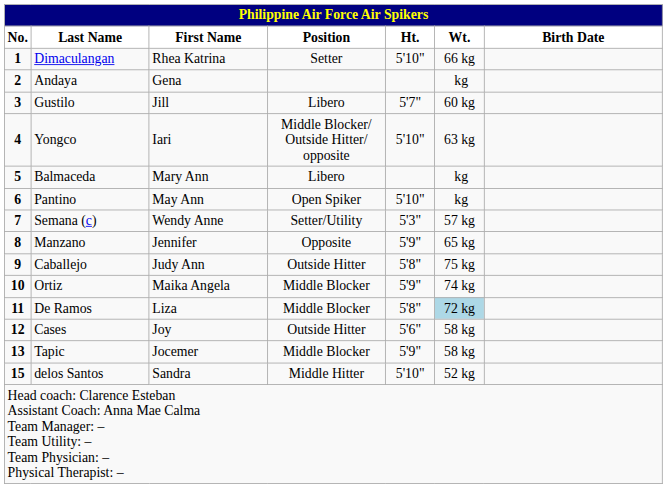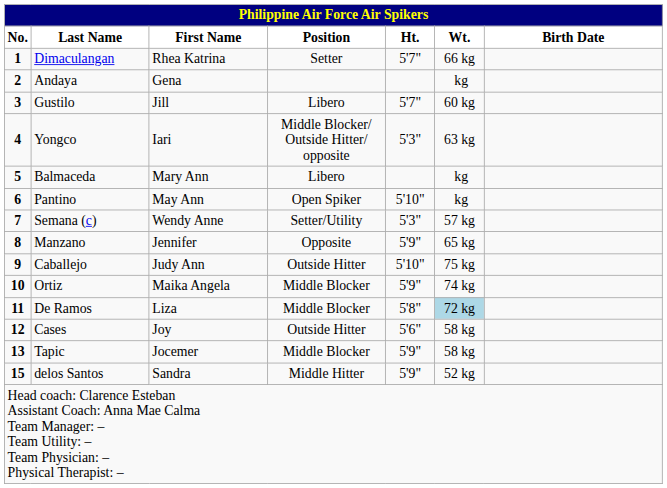Dimaculangan | Ht.: 5'10" -> 5'7"
Yongco | Ht.: 5'10" -> 5'3"
Caballejo | Ht.: 5'8" -> 5'10"
delos Santos | Ht.: 5'10" -> 5'9"
